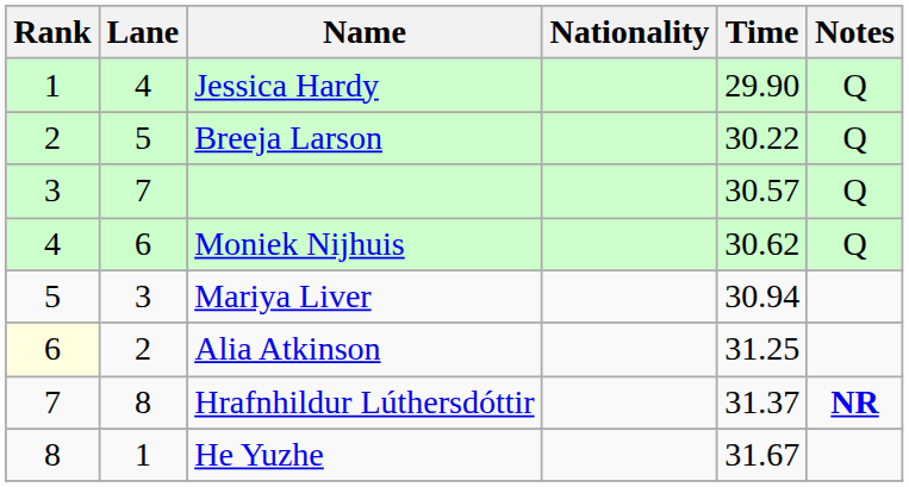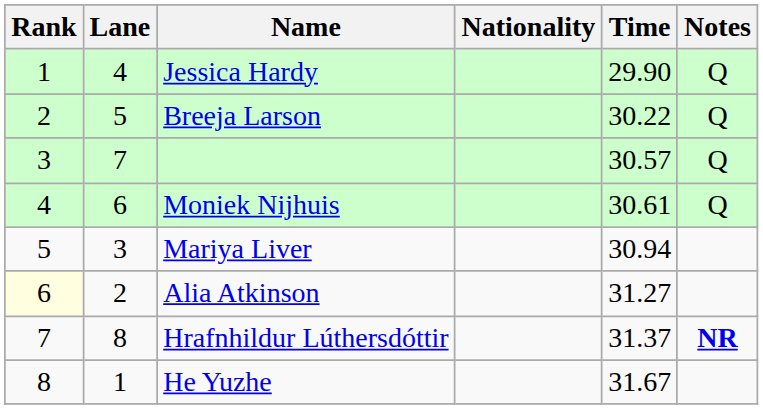Moniek Nijhuis | Time: 30.62 -> 30.61
Alia Atkinson | Time: 31.25 -> 31.27
